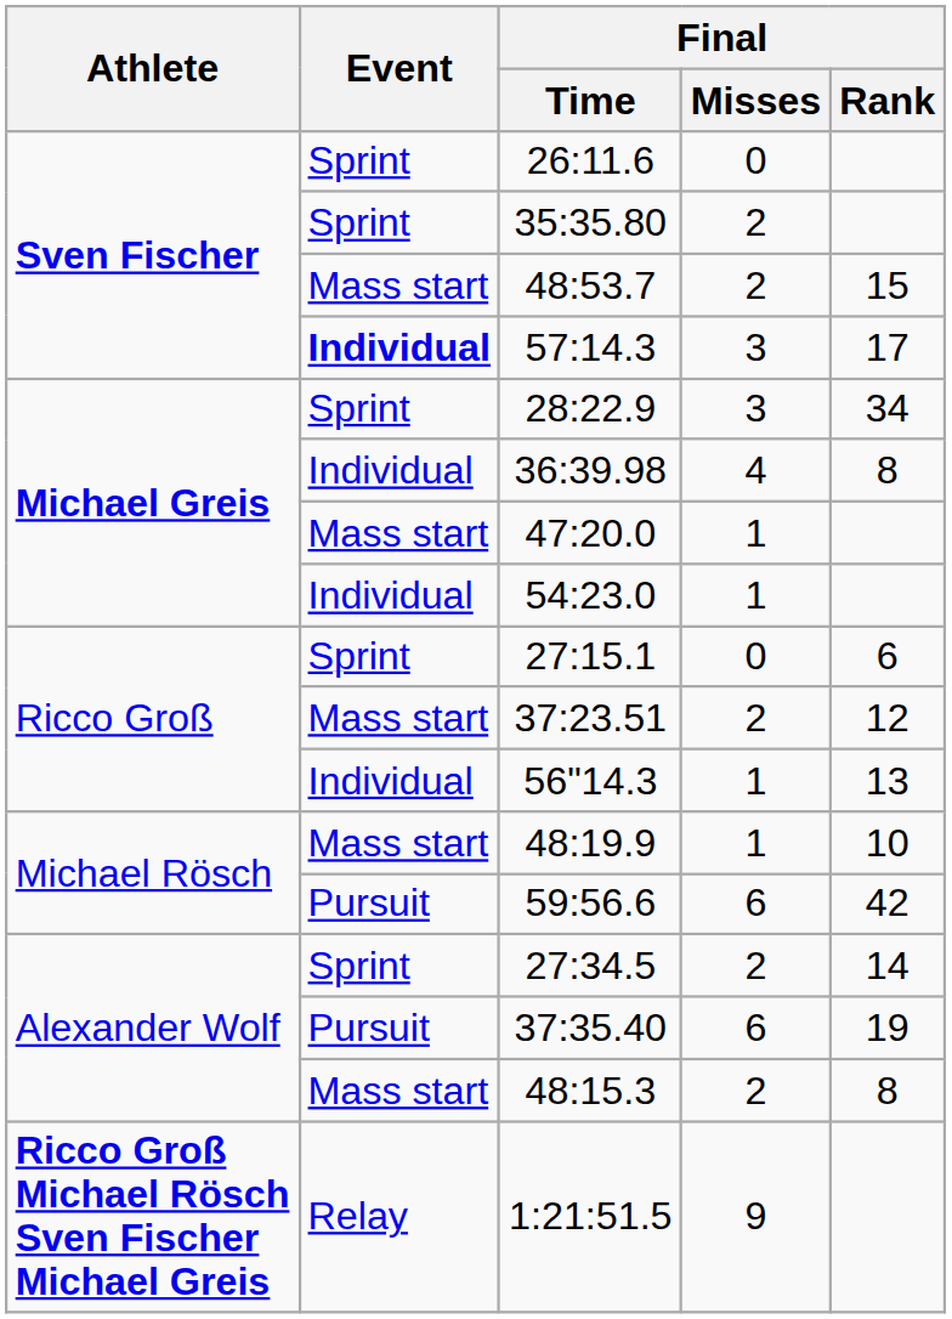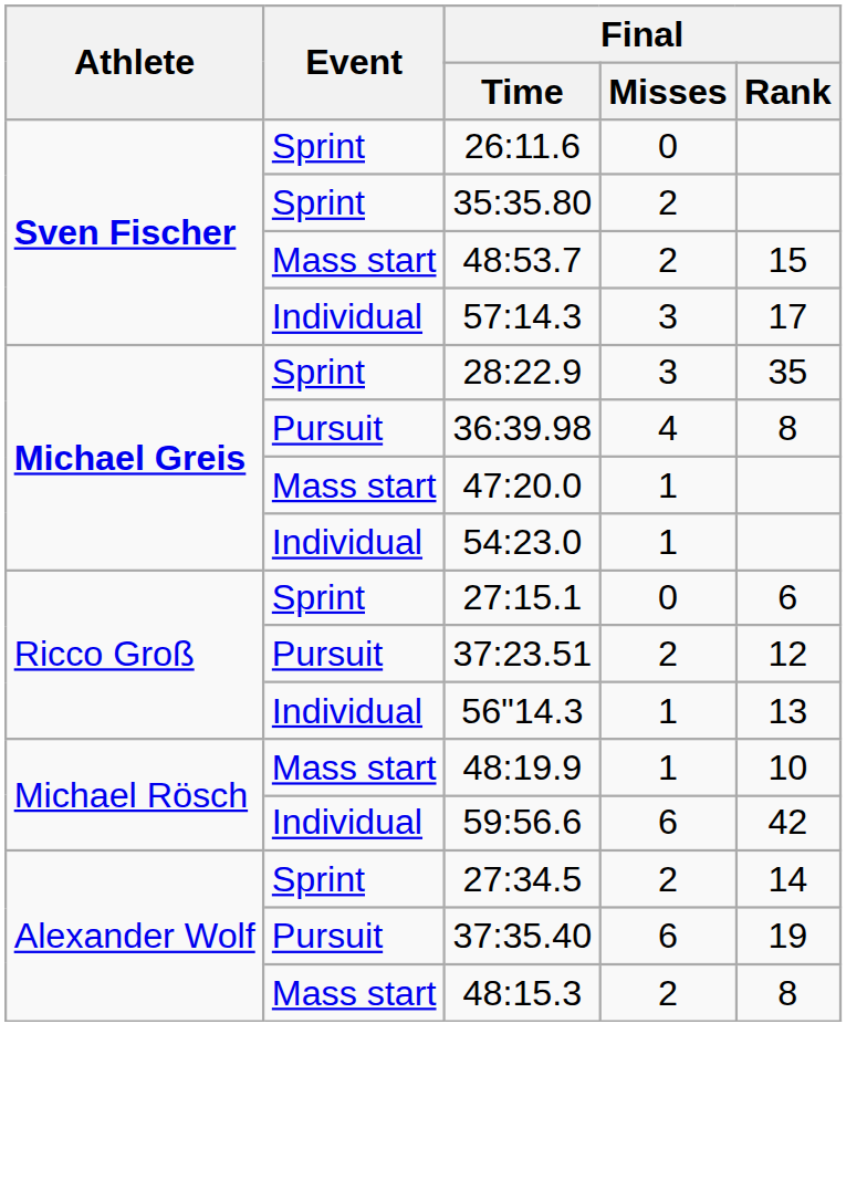57:14.3 | Event: bold -> normal
28:22.9 | Final / Rank: 34 -> 35
36:39.98 | Event: Individual -> Pursuit
37:23.51 | Event: Mass start -> Pursuit
59:56.6 | Event: Pursuit -> Individual
- row: Ricco Groß Michael Rösch Sven Fischer Michael Greis | Relay | 1:21:51.5 | 9
